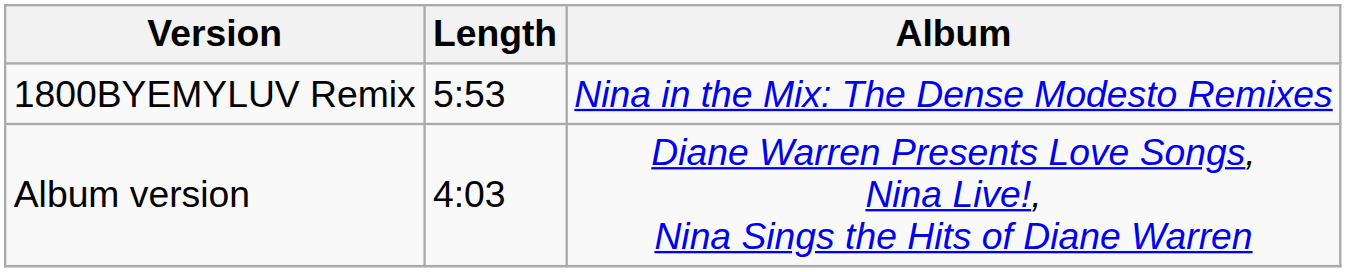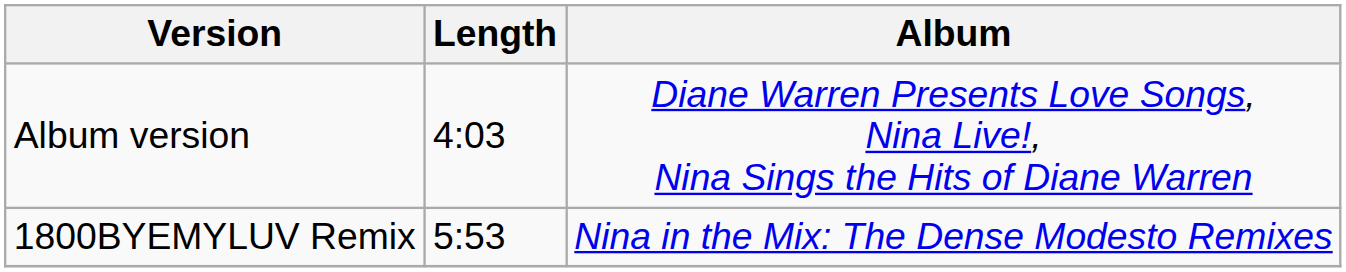rows swapped: Album version <-> 1800BYEMYLUV Remix
